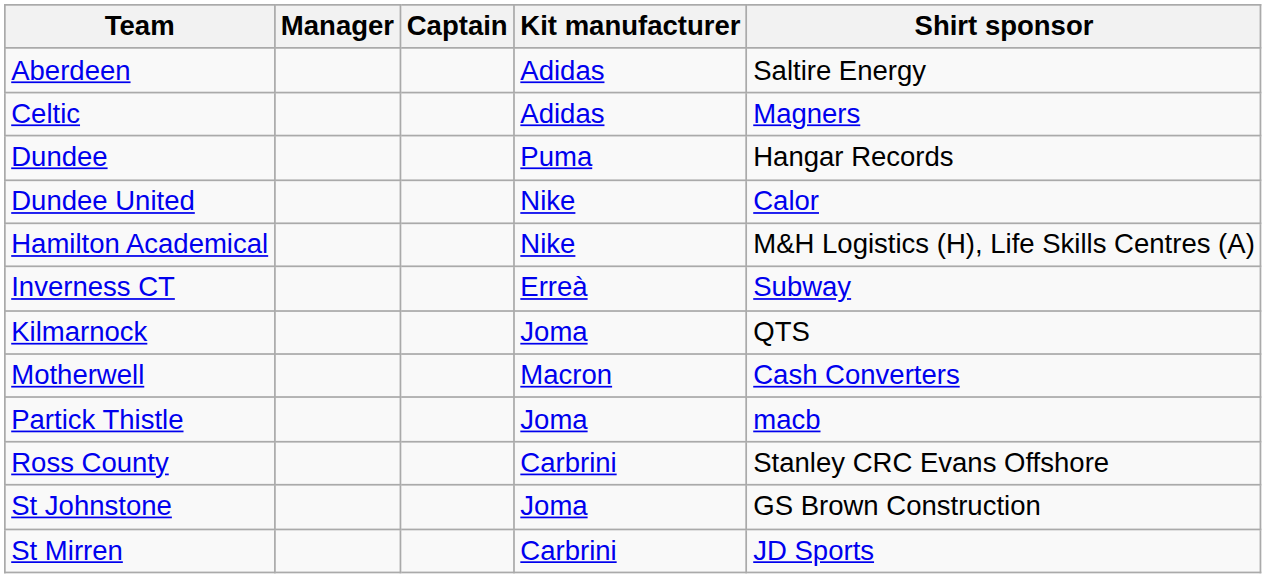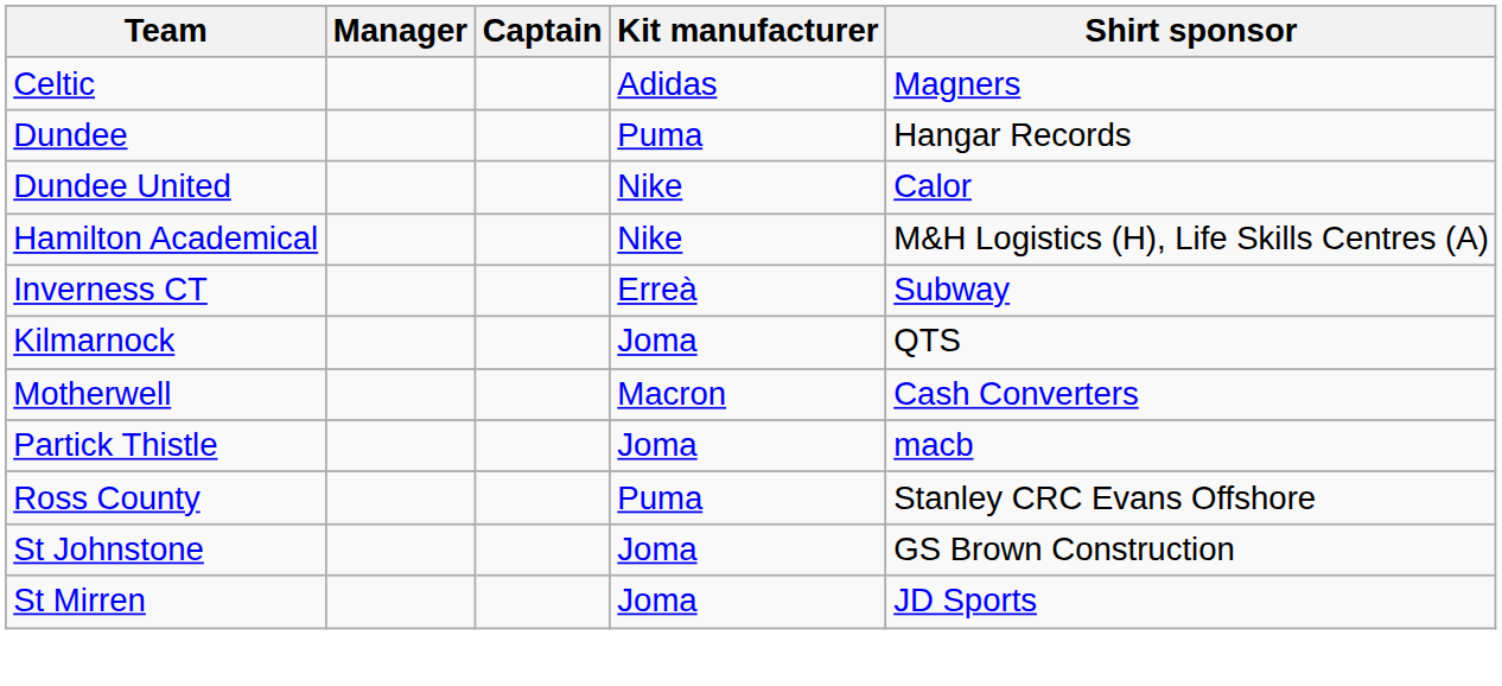- row: Aberdeen | Adidas | Saltire Energy
Ross County | Kit manufacturer: Carbrini -> Puma
St Mirren | Kit manufacturer: Carbrini -> Joma
